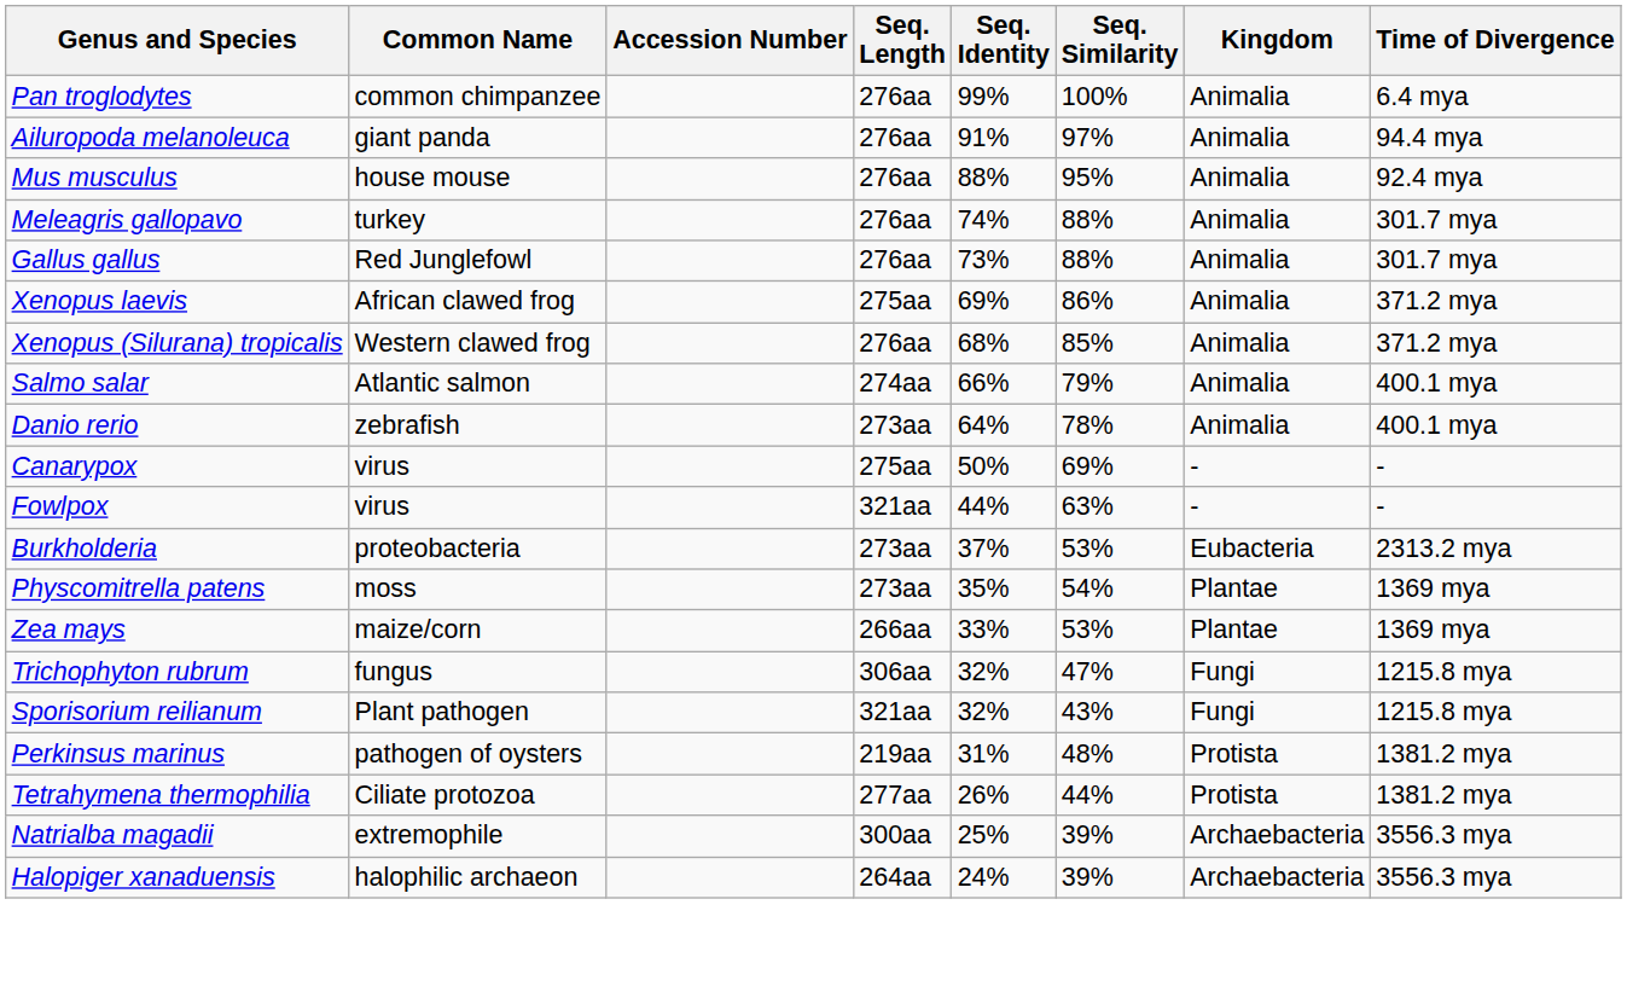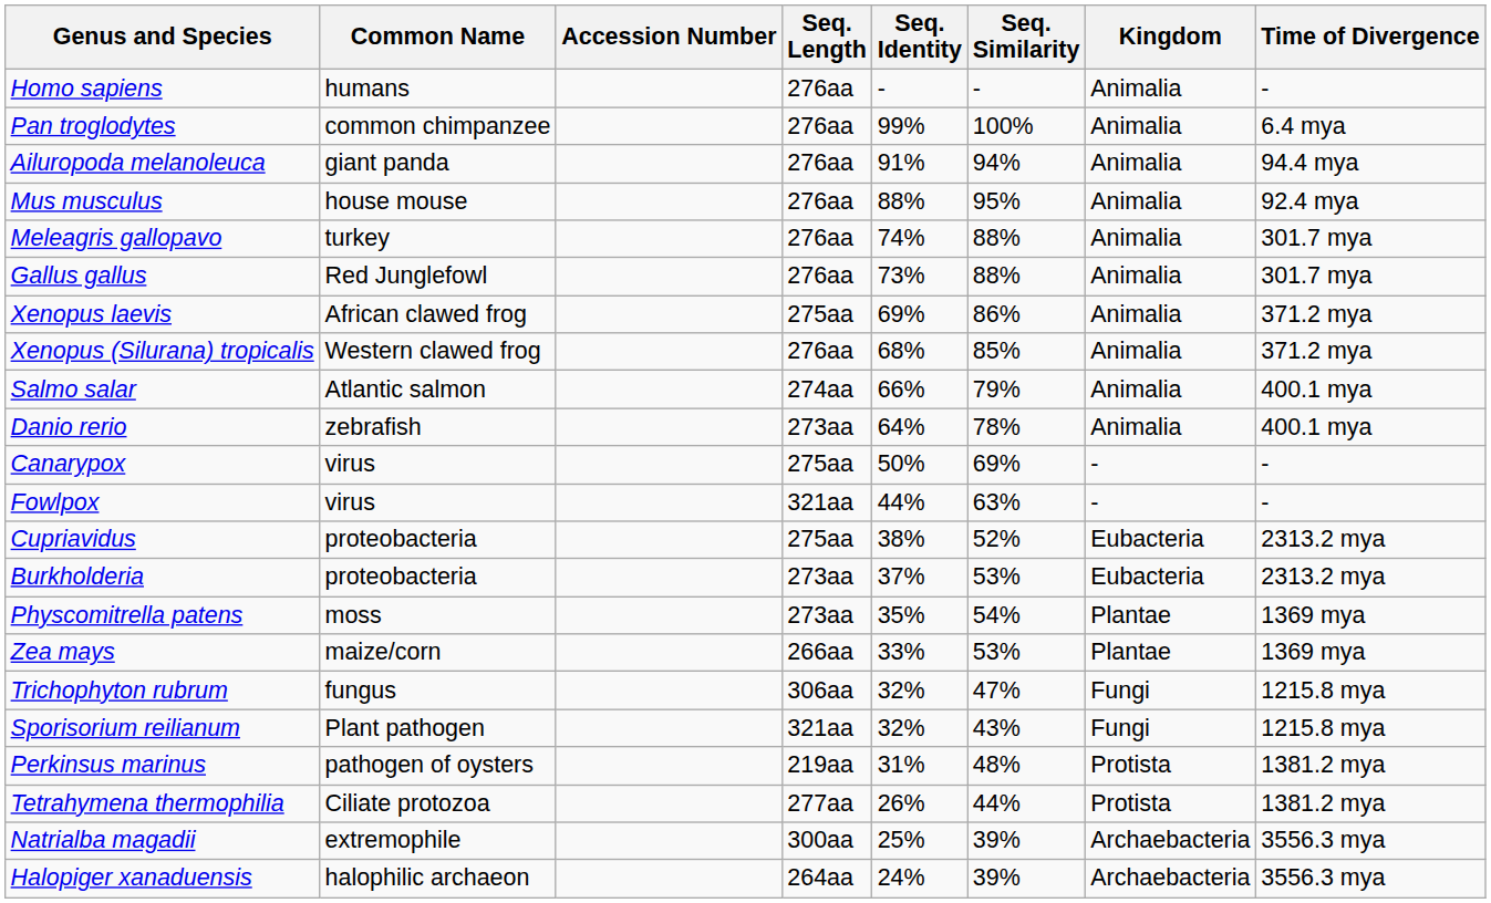+ row: Homo sapiens | humans | 276aa | - | - | Animalia | -
Ailuropoda melanoleuca | Seq. Similarity: 97% -> 94%
+ row: Cupriavidus | proteobacteria | 275aa | 38% | 52% | Eubacteria | 2313.2 mya
